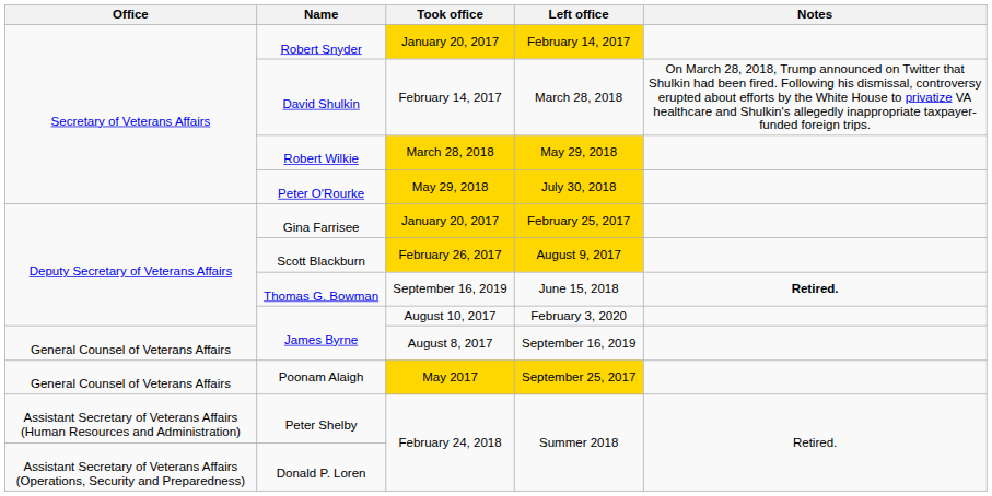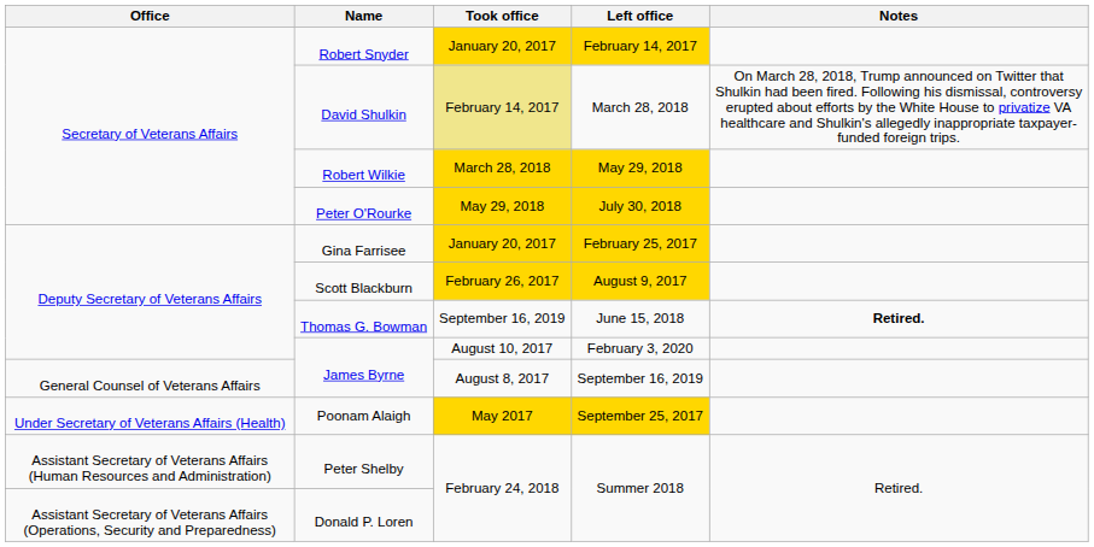David Shulkin | Took office: no background -> khaki background
Poonam Alaigh | Office: General Counsel of Veterans Affairs -> Under Secretary of Veterans Affairs (Health)
